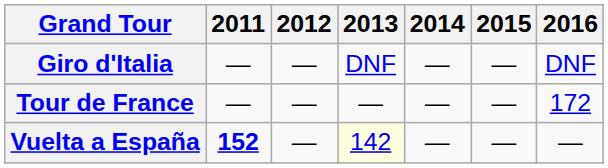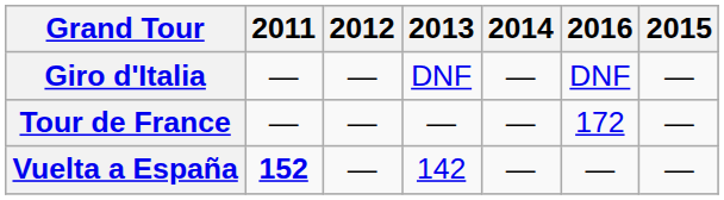columns swapped: 2015 <-> 2016
Vuelta a España | 2013: lightyellow background -> no background
